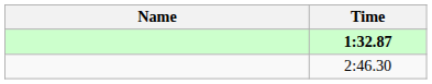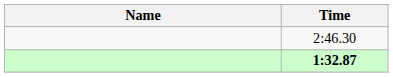rows swapped: 1:32.87 <-> 2:46.30
